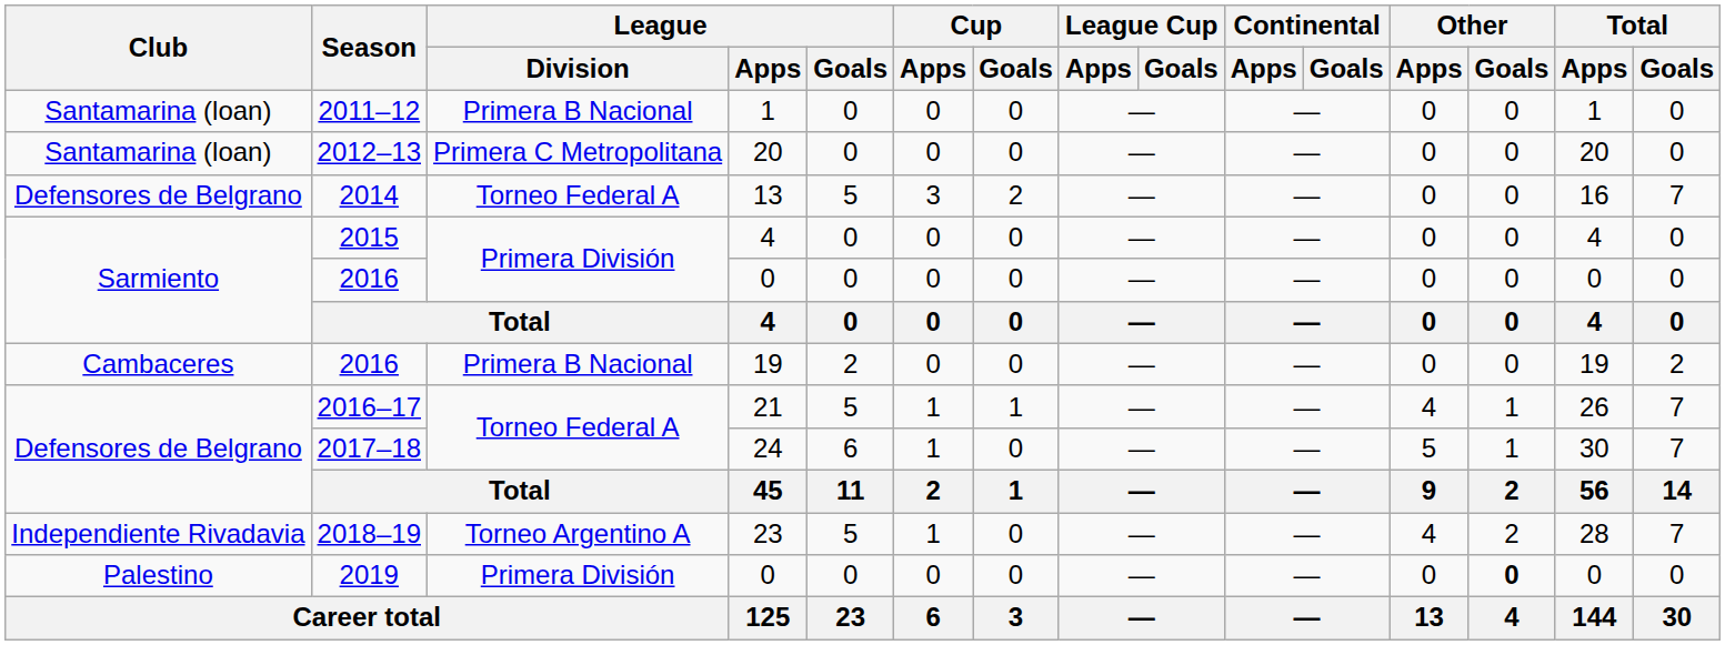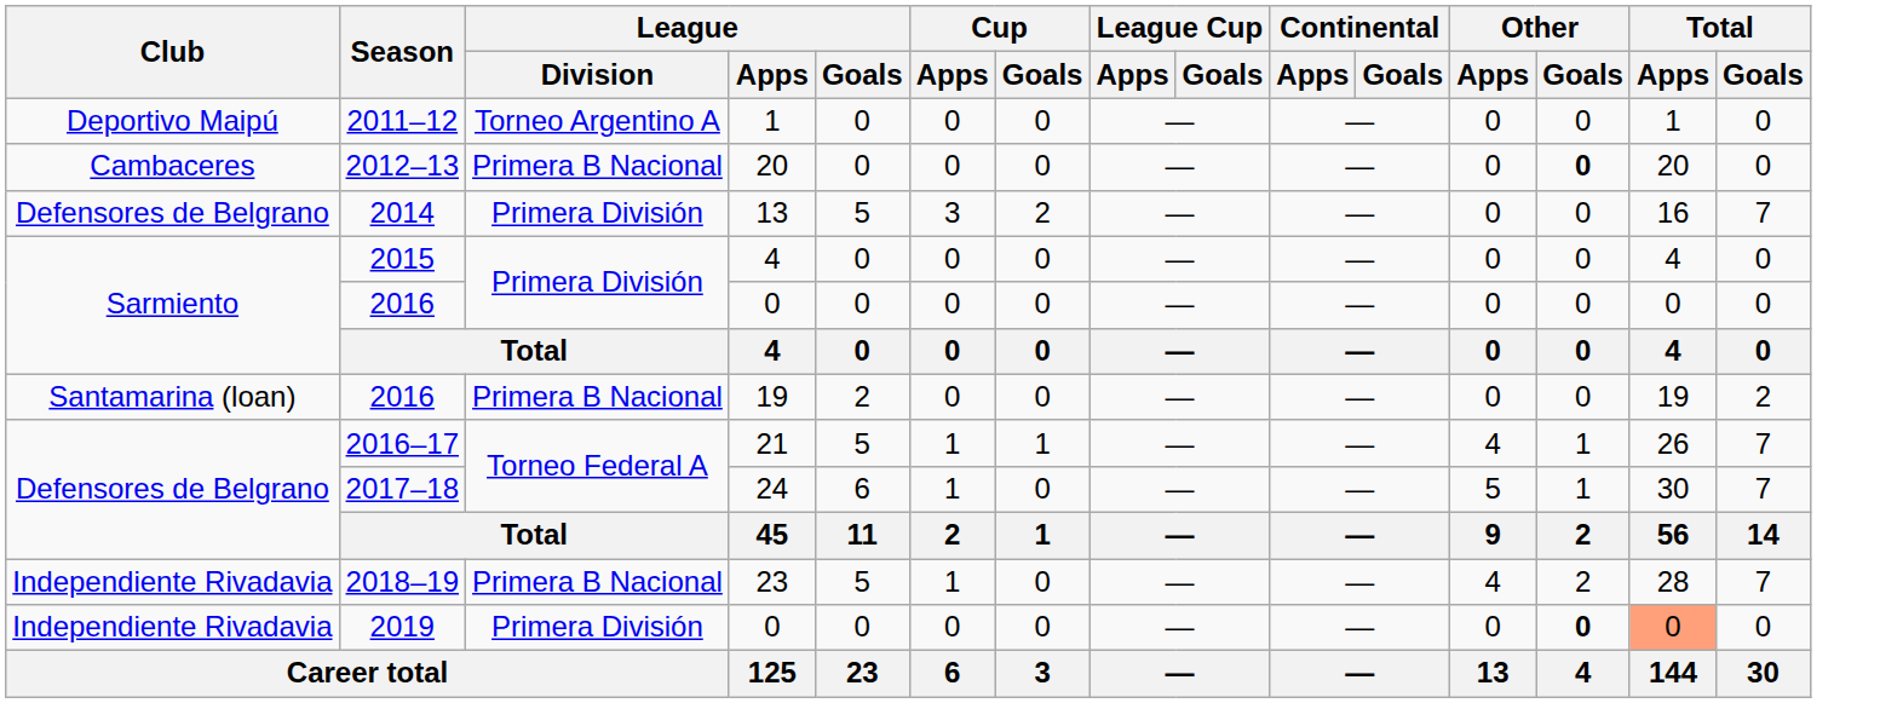2011–12 | Club: Santamarina (loan) -> Deportivo Maipú
2011–12 | League / Division: Primera B Nacional -> Torneo Argentino A
2012–13 | Club: Santamarina (loan) -> Cambaceres
2012–13 | League / Division: Primera C Metropolitana -> Primera B Nacional
2012–13 | Other / Goals: normal -> bold
2014 | League / Division: Torneo Federal A -> Primera División
2016 / 19 | Club: Cambaceres -> Santamarina (loan)
2018–19 | League / Division: Torneo Argentino A -> Primera B Nacional
2019 | Club: Palestino -> Independiente Rivadavia
2019 | Total / Apps: no background -> lightsalmon background
